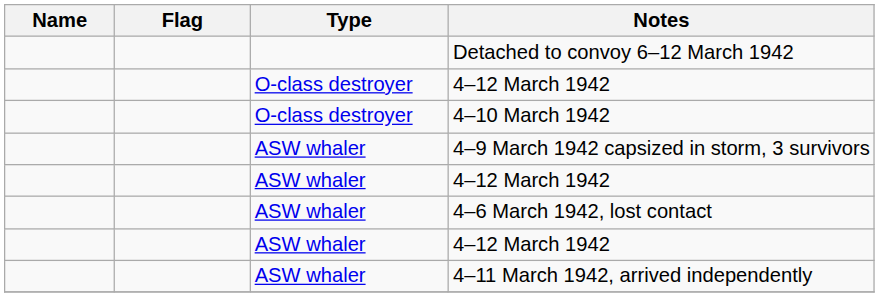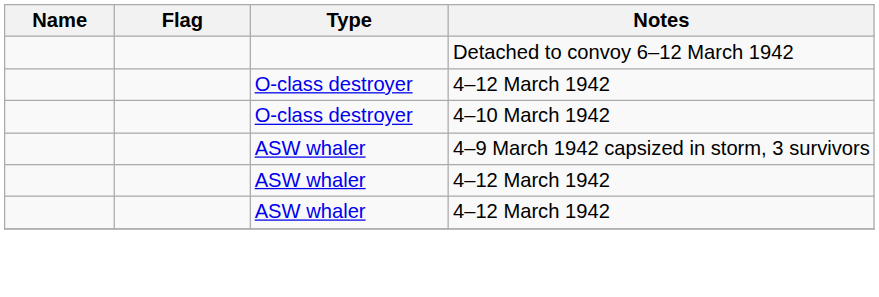- row: ASW whaler | 4–6 March 1942, lost contact
- row: ASW whaler | 4–11 March 1942, arrived independently
